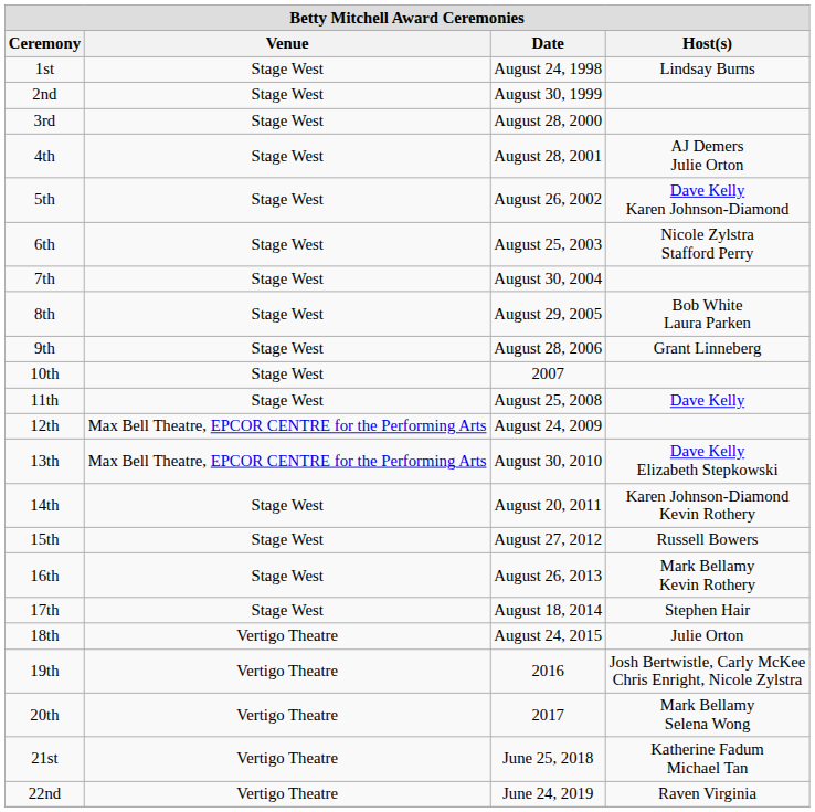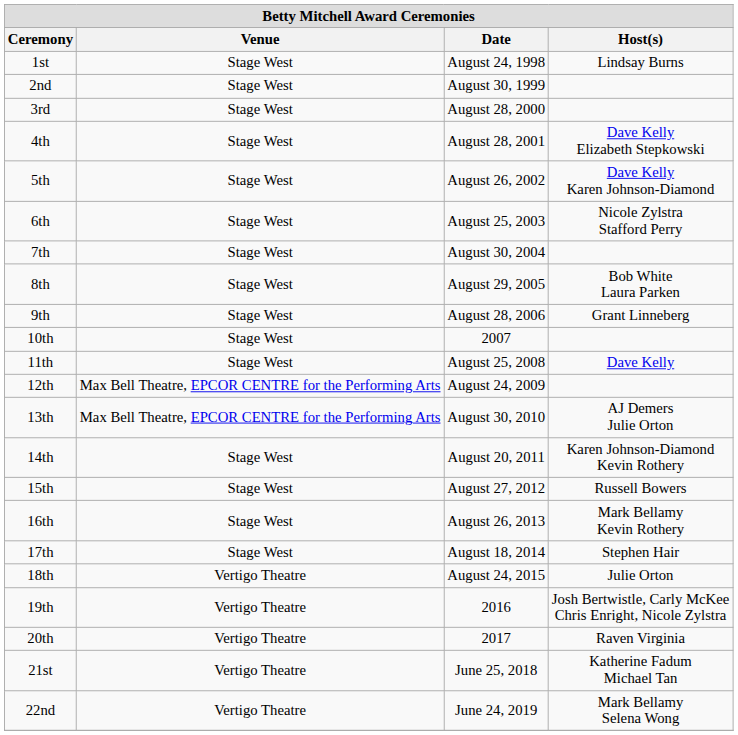4th | Host(s): AJ Demers Julie Orton -> Dave Kelly Elizabeth Stepkowski
13th | Host(s): Dave Kelly Elizabeth Stepkowski -> AJ Demers Julie Orton
20th | Host(s): Mark Bellamy Selena Wong -> Raven Virginia
22nd | Host(s): Raven Virginia -> Mark Bellamy Selena Wong
